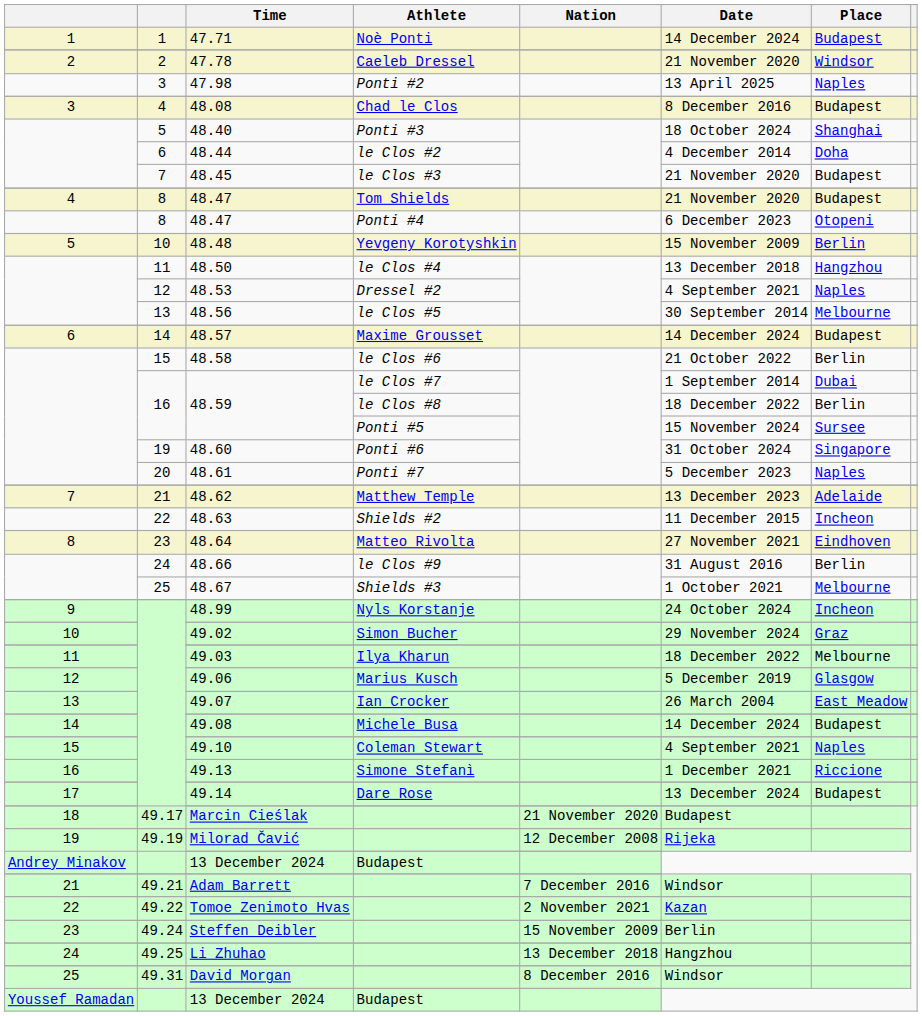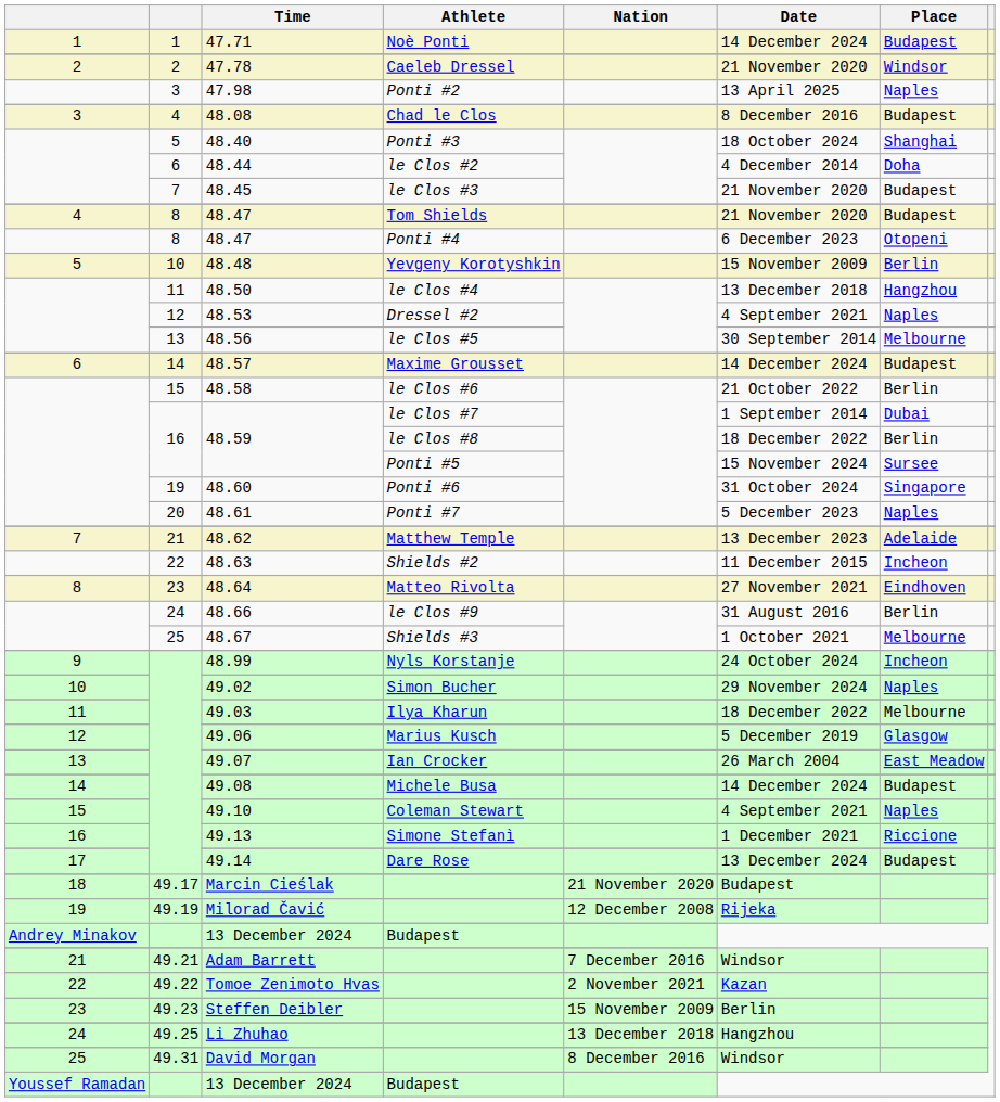49.02 | Place: Graz -> Naples
Steffen Deibler | column 2: 49.24 -> 49.23
